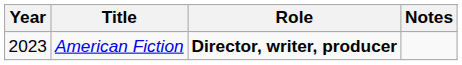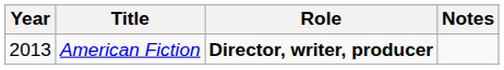American Fiction | Year: 2023 -> 2013
